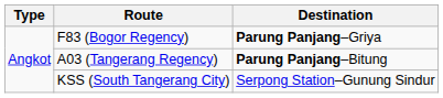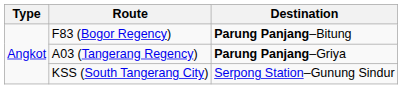F83 (Bogor Regency) | Destination: Parung Panjang–Griya -> Parung Panjang–Bitung
A03 (Tangerang Regency) | Destination: Parung Panjang–Bitung -> Parung Panjang–Griya
